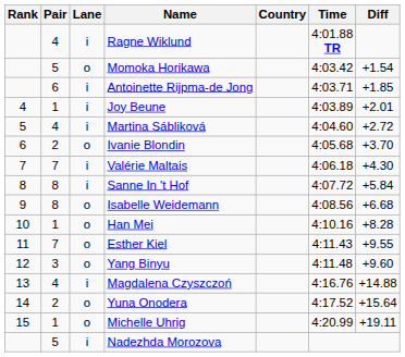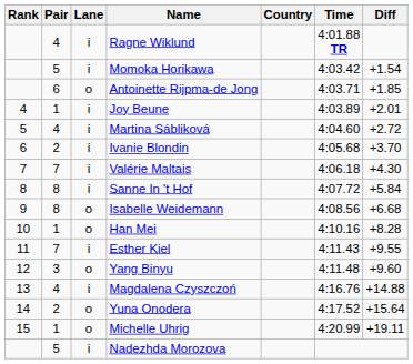Momoka Horikawa | Lane: o -> i
Antoinette Rijpma-de Jong | Lane: i -> o
Ivanie Blondin | Lane: o -> i
Esther Kiel | Lane: o -> i
